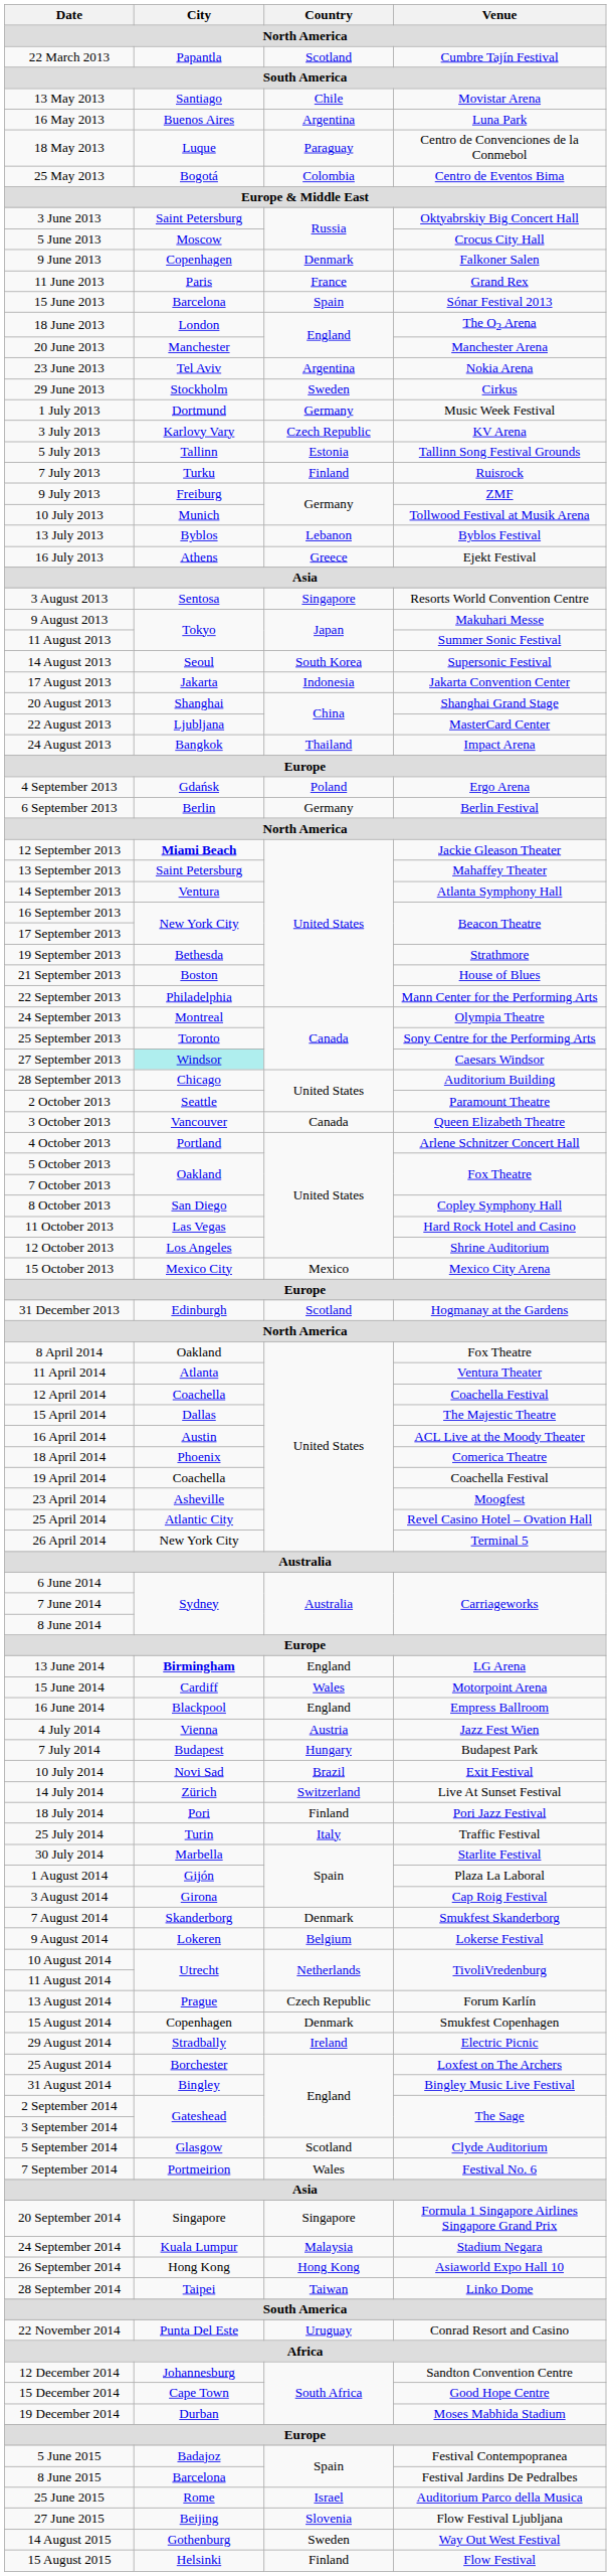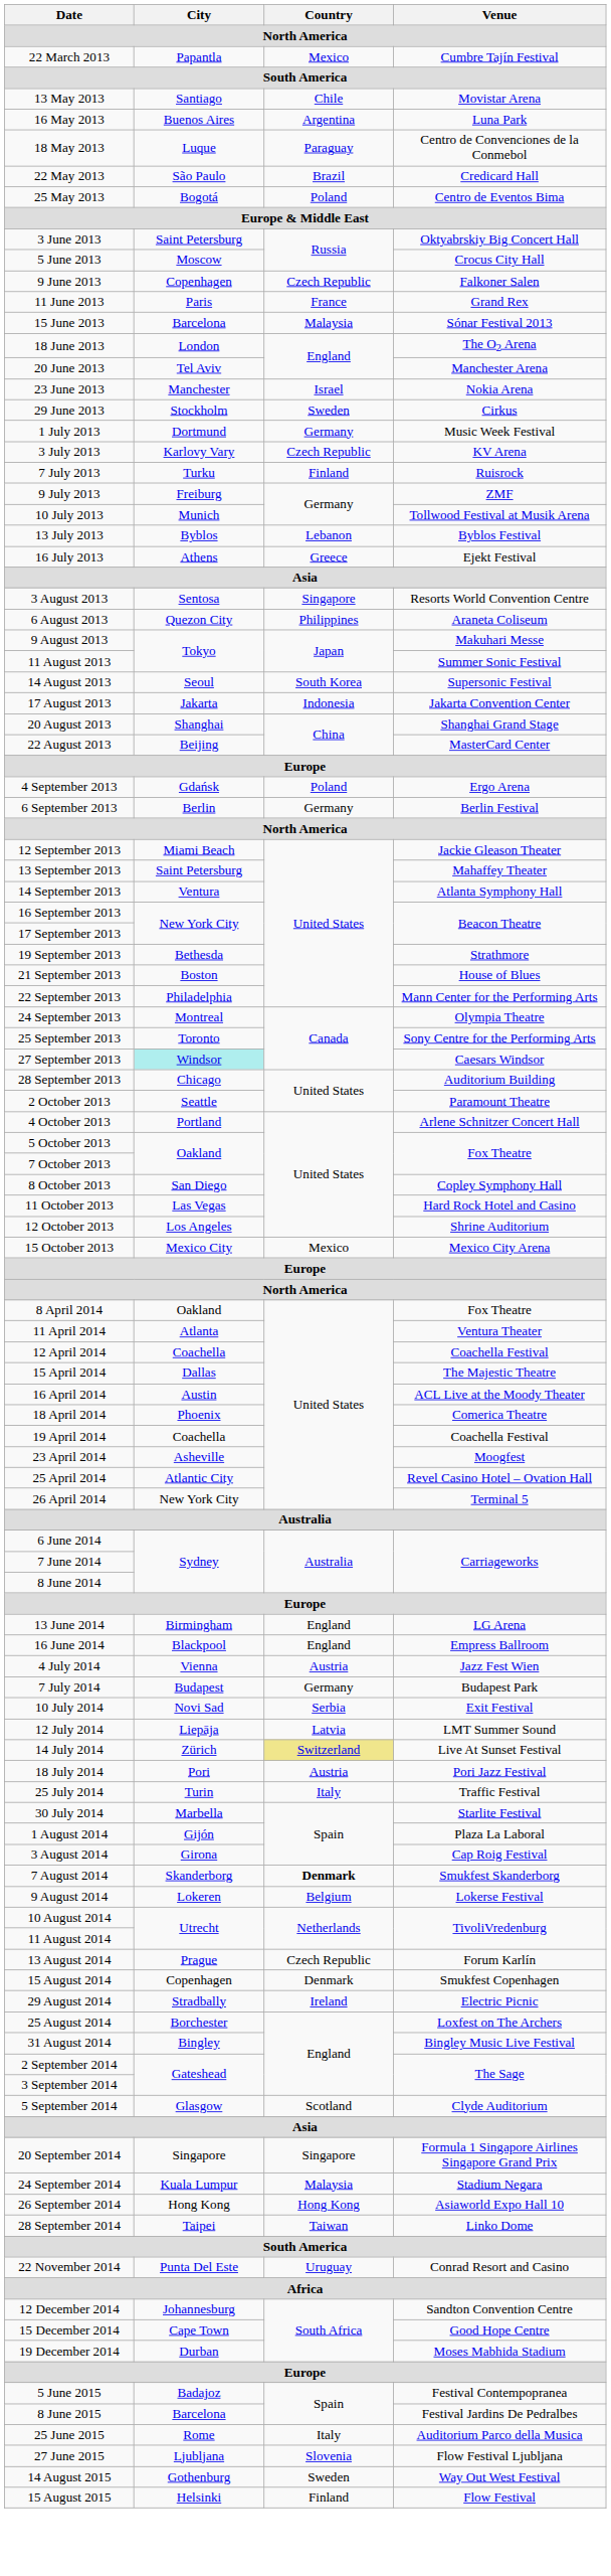22 March 2013 | Country: Scotland -> Mexico
+ row: 22 May 2013 | São Paulo | Brazil | Credicard Hall
25 May 2013 | Country: Colombia -> Poland
9 June 2013 | Country: Denmark -> Czech Republic
15 June 2013 | Country: Spain -> Malaysia
20 June 2013 | City: Manchester -> Tel Aviv
23 June 2013 | City: Tel Aviv -> Manchester
23 June 2013 | Country: Argentina -> Israel
- row: 5 July 2013 | Tallinn | Estonia | Tallinn Song Festival Grounds
+ row: 6 August 2013 | Quezon City | Philippines | Araneta Coliseum
22 August 2013 | City: Ljubljana -> Beijing
- row: 24 August 2013 | Bangkok | Thailand | Impact Arena
12 September 2013 | City: bold -> normal
- row: 3 October 2013 | Vancouver | Canada | Queen Elizabeth Theatre
- row: 31 December 2013 | Edinburgh | Scotland | Hogmanay at the Gardens
13 June 2014 | City: bold -> normal
- row: 15 June 2014 | Cardiff | Wales | Motorpoint Arena
7 July 2014 | Country: Hungary -> Germany
10 July 2014 | Country: Brazil -> Serbia
+ row: 12 July 2014 | Liepāja | Latvia | LMT Summer Sound
14 July 2014 | Country: no background -> khaki background
18 July 2014 | Country: Finland -> Austria
7 August 2014 | Country: normal -> bold
- row: 7 September 2014 | Portmeirion | Wales | Festival No. 6
25 June 2015 | Country: Israel -> Italy
27 June 2015 | City: Beijing -> Ljubljana
